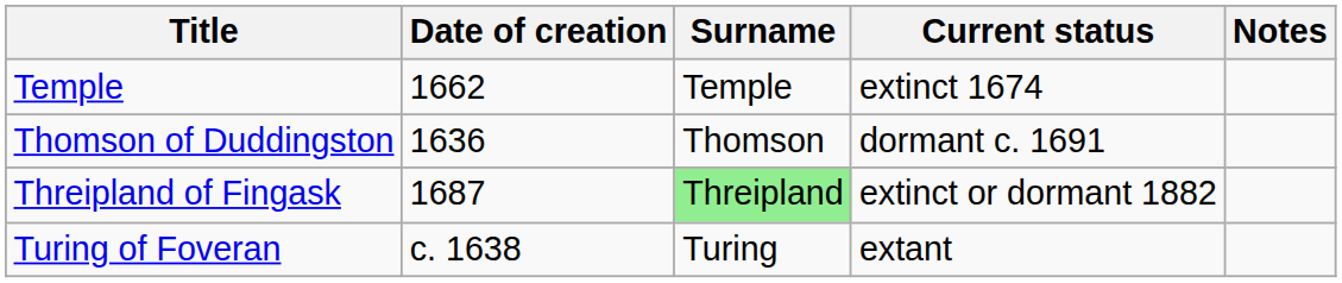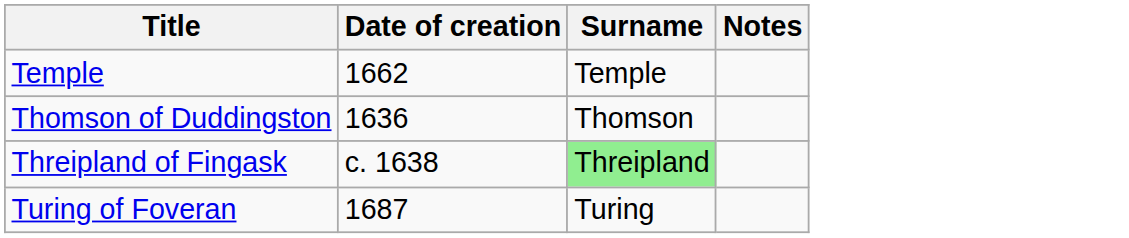- column: Current status | extinct 1674 | dormant c. 1691 | extinct or dormant 1882 | extant
Threipland of Fingask | Date of creation: 1687 -> c. 1638
Turing of Foveran | Date of creation: c. 1638 -> 1687
